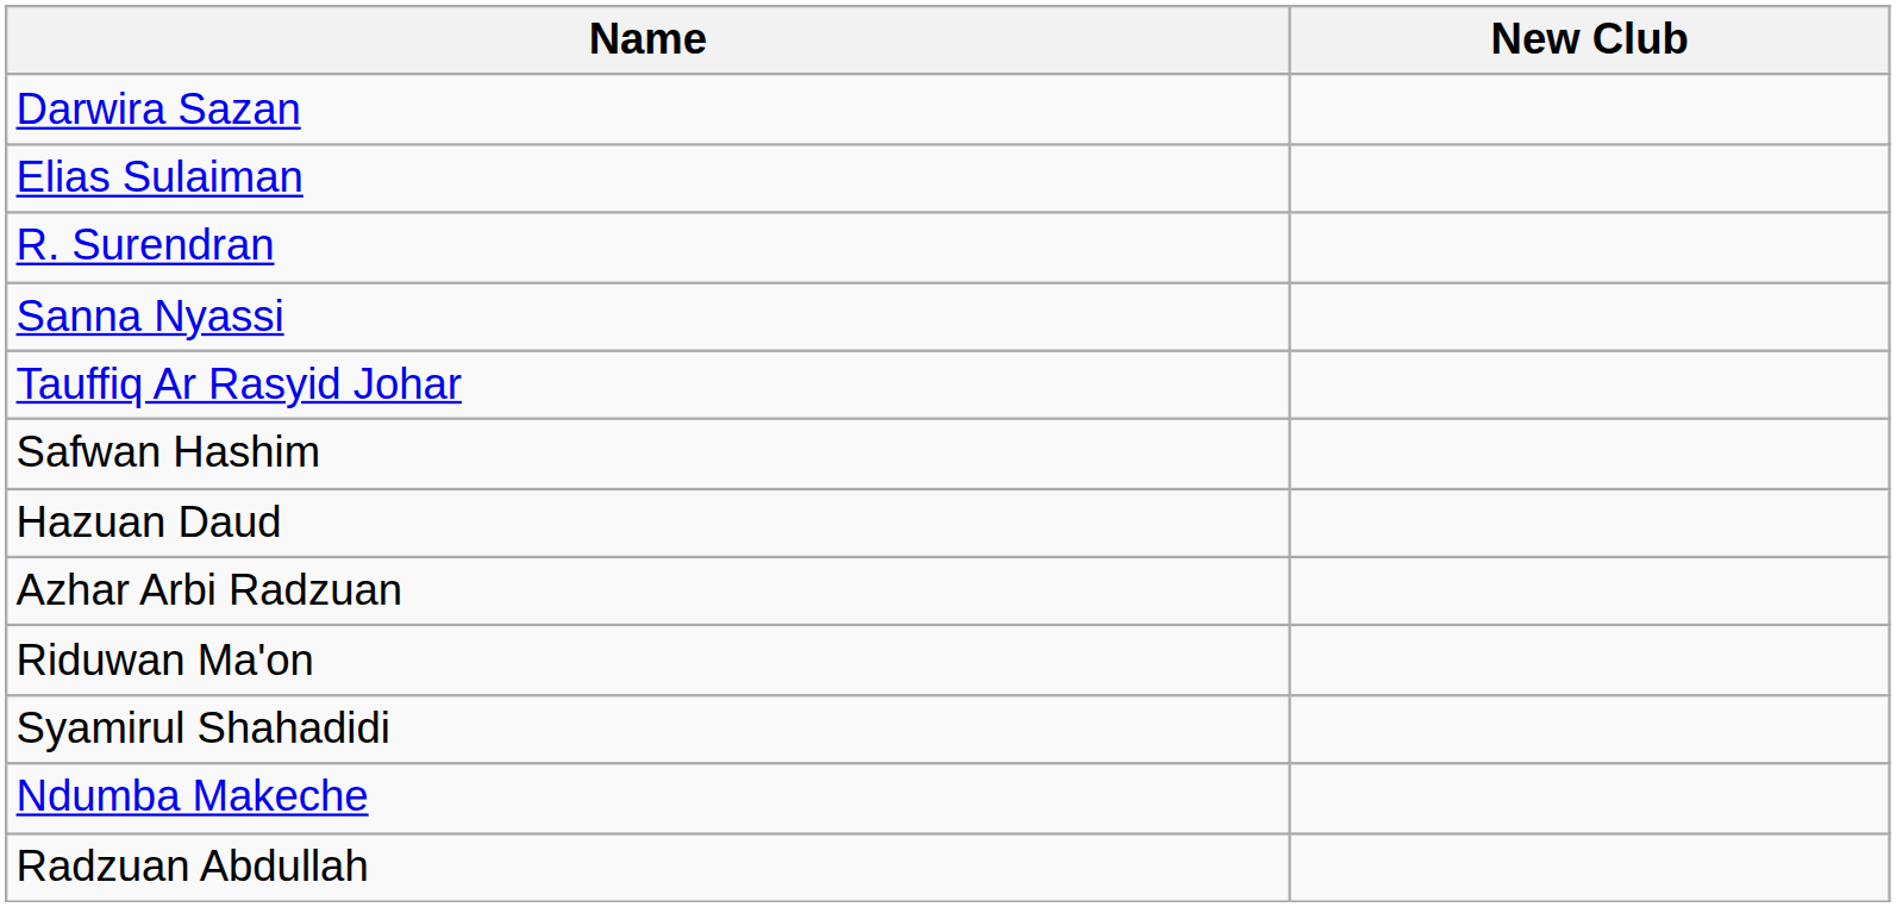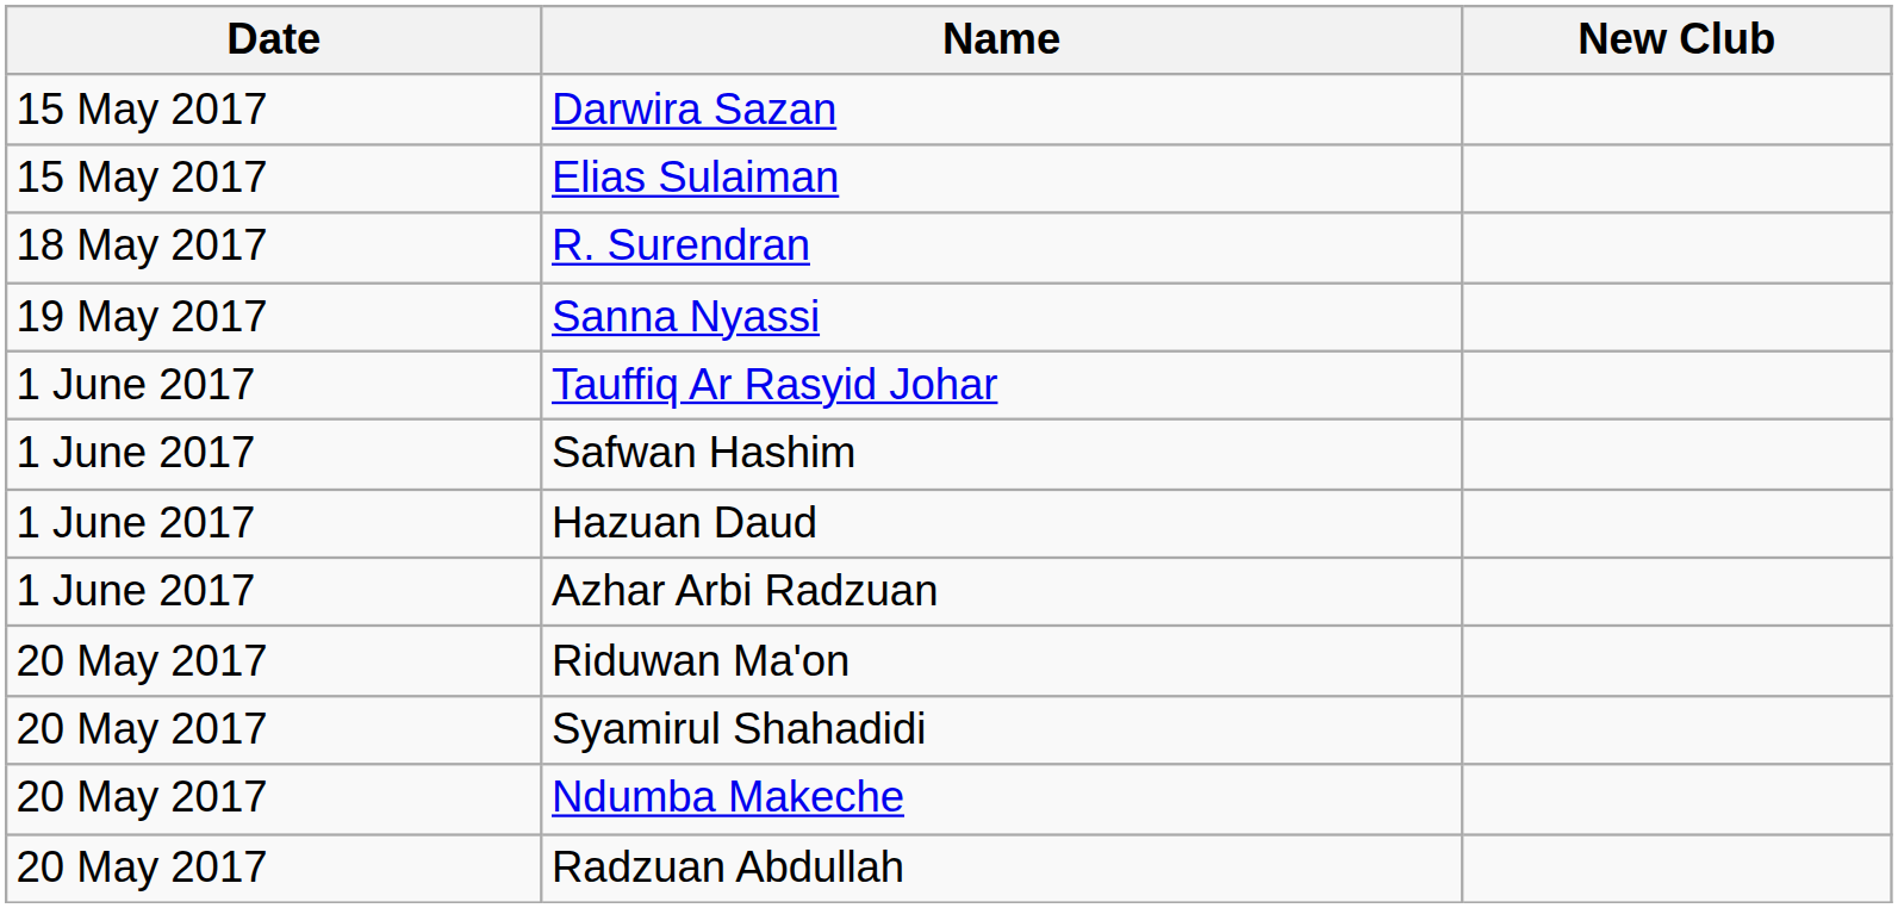+ column: Date | 15 May 2017 | 15 May 2017 | 18 May 2017 | 19 May 2017 | 1 June 2017 | 1 June 2017 | 1 June 2017 | 1 June 2017 | 20 May 2017 | 20 May 2017 | 20 May 2017 | 20 May 2017
